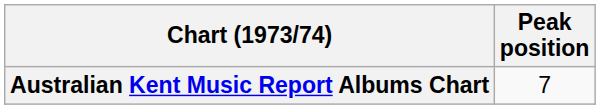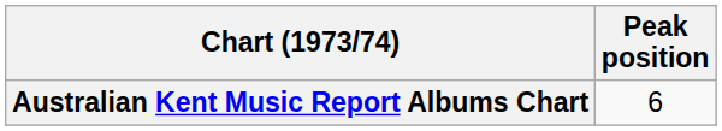Australian Kent Music Report Albums Chart | Peak position: 7 -> 6
